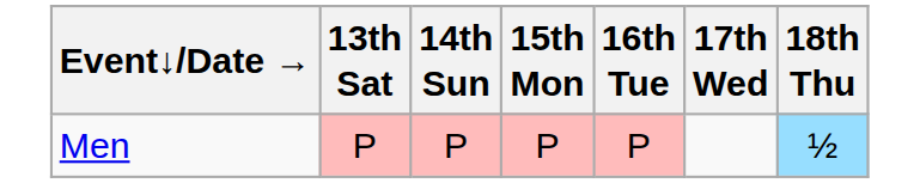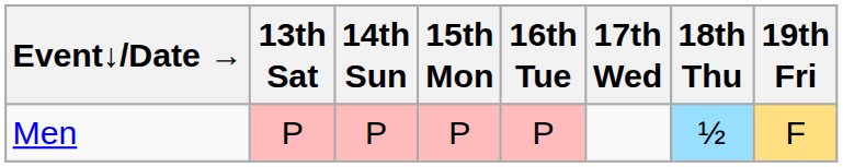+ column: 19th Fri | F
